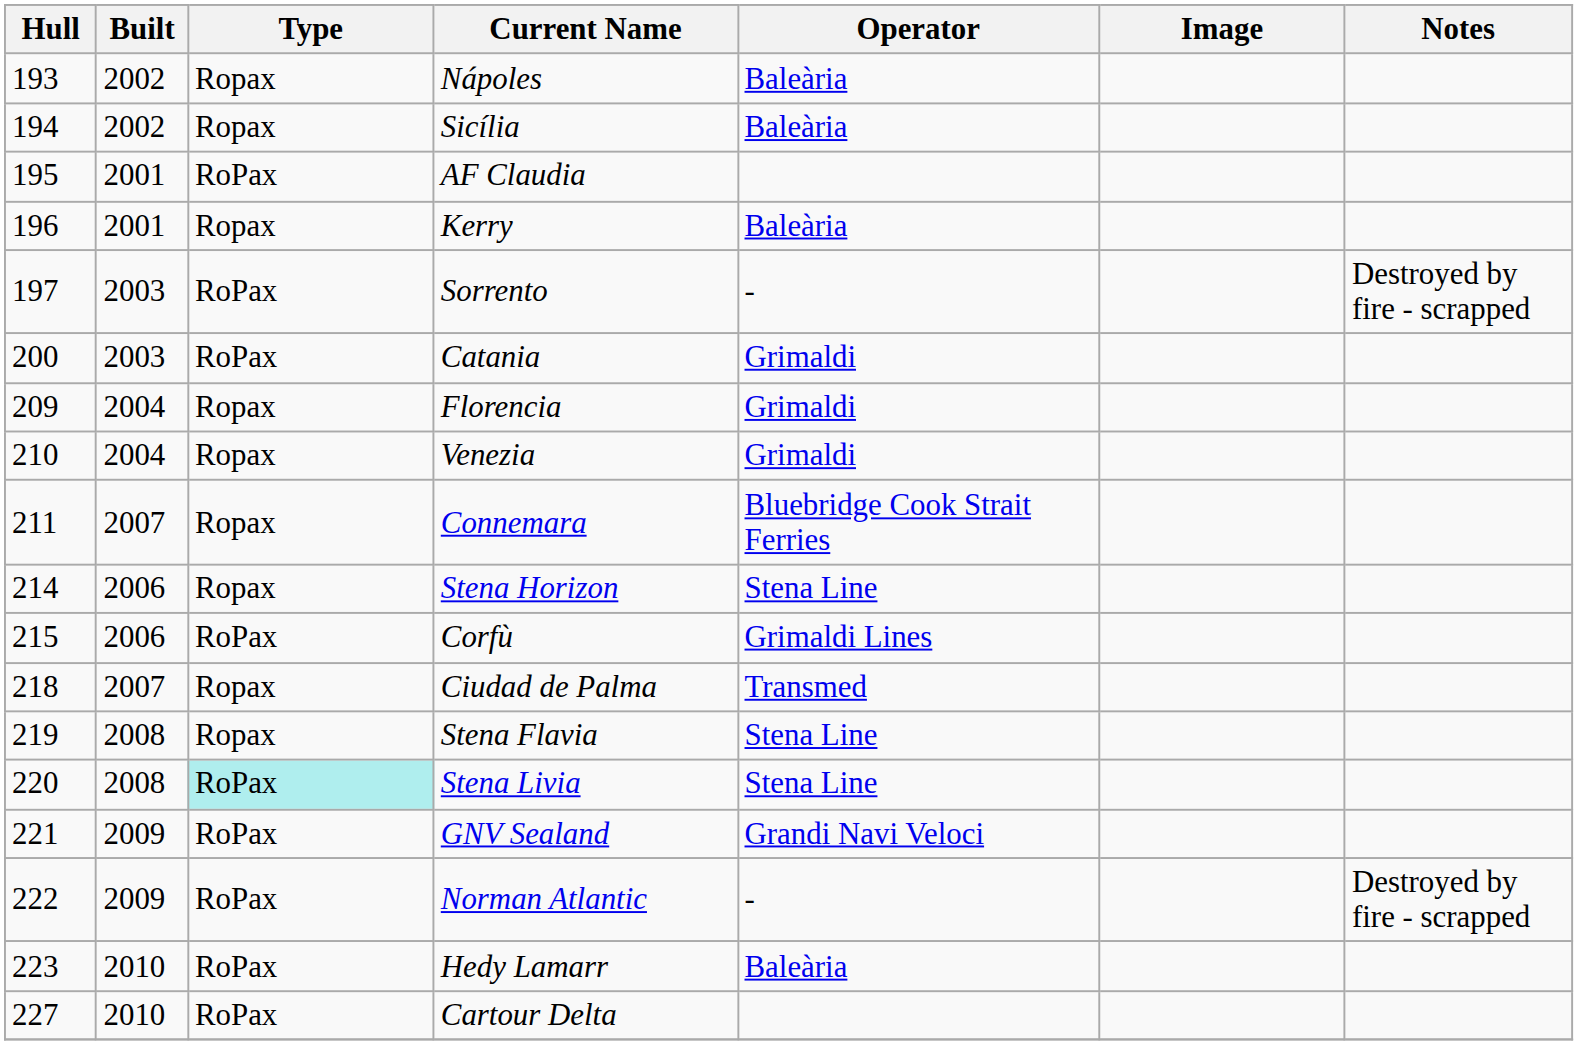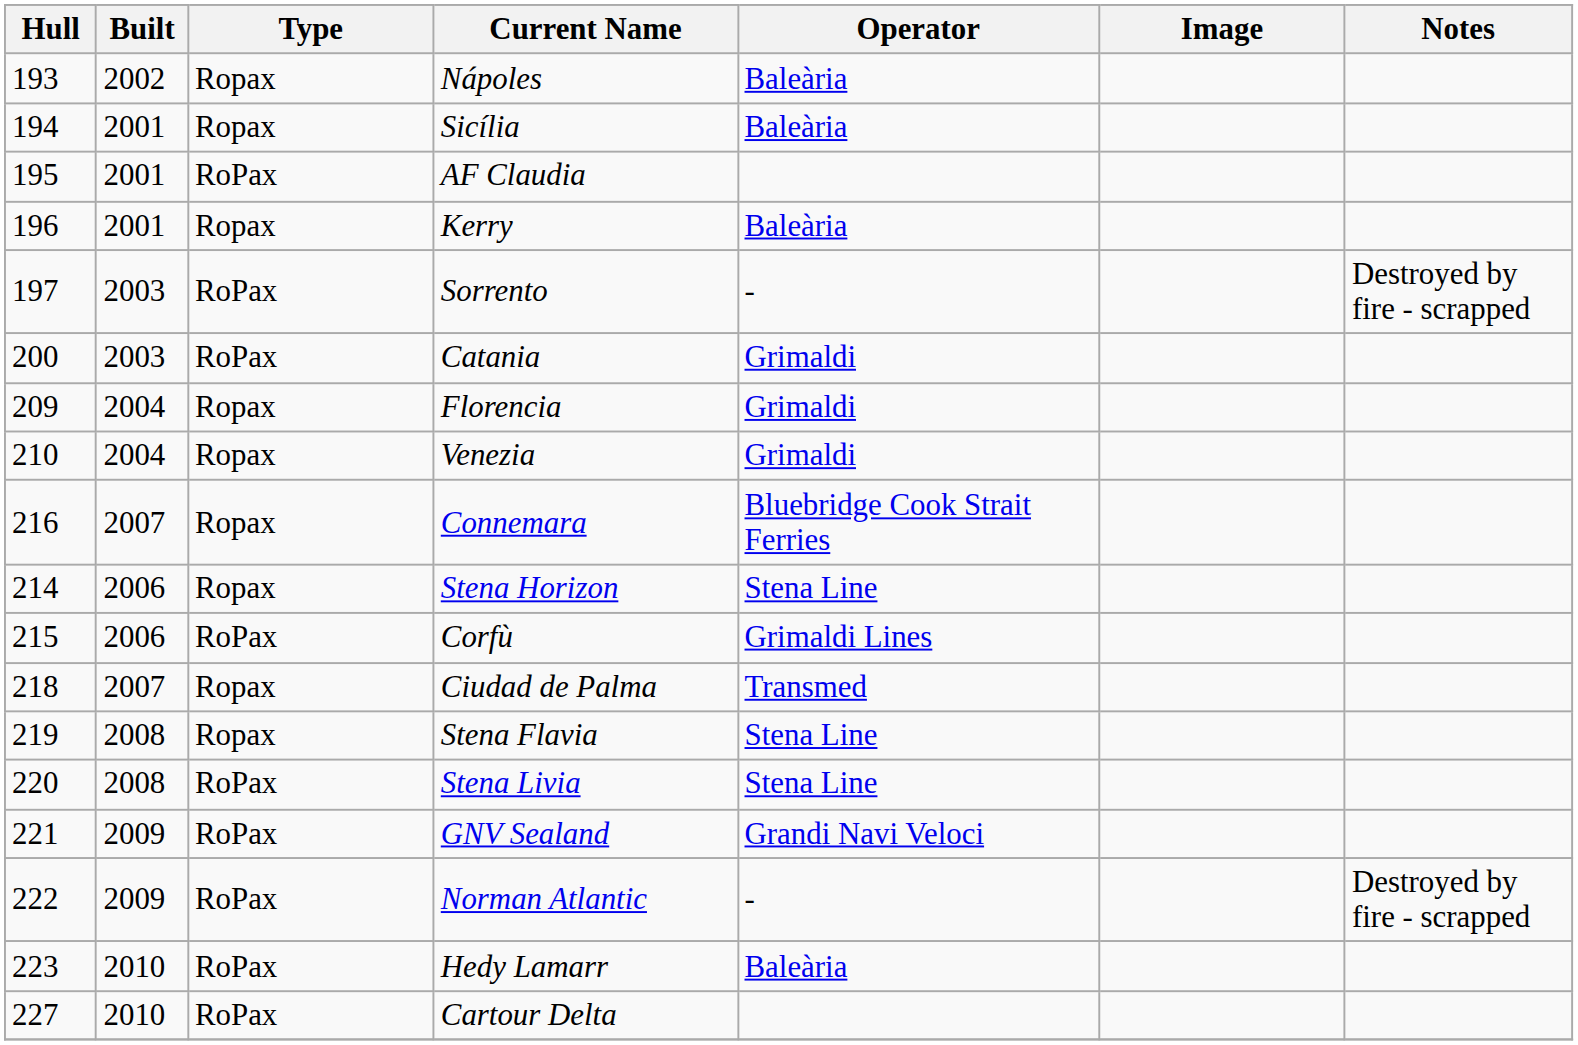Sicília | Built: 2002 -> 2001
Connemara | Hull: 211 -> 216
Stena Livia | Type: paleturquoise background -> no background
